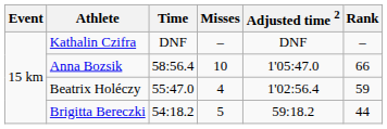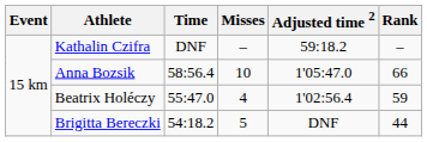Kathalin Czifra | Adjusted time 2: DNF -> 59:18.2
Brigitta Bereczki | Adjusted time 2: 59:18.2 -> DNF
